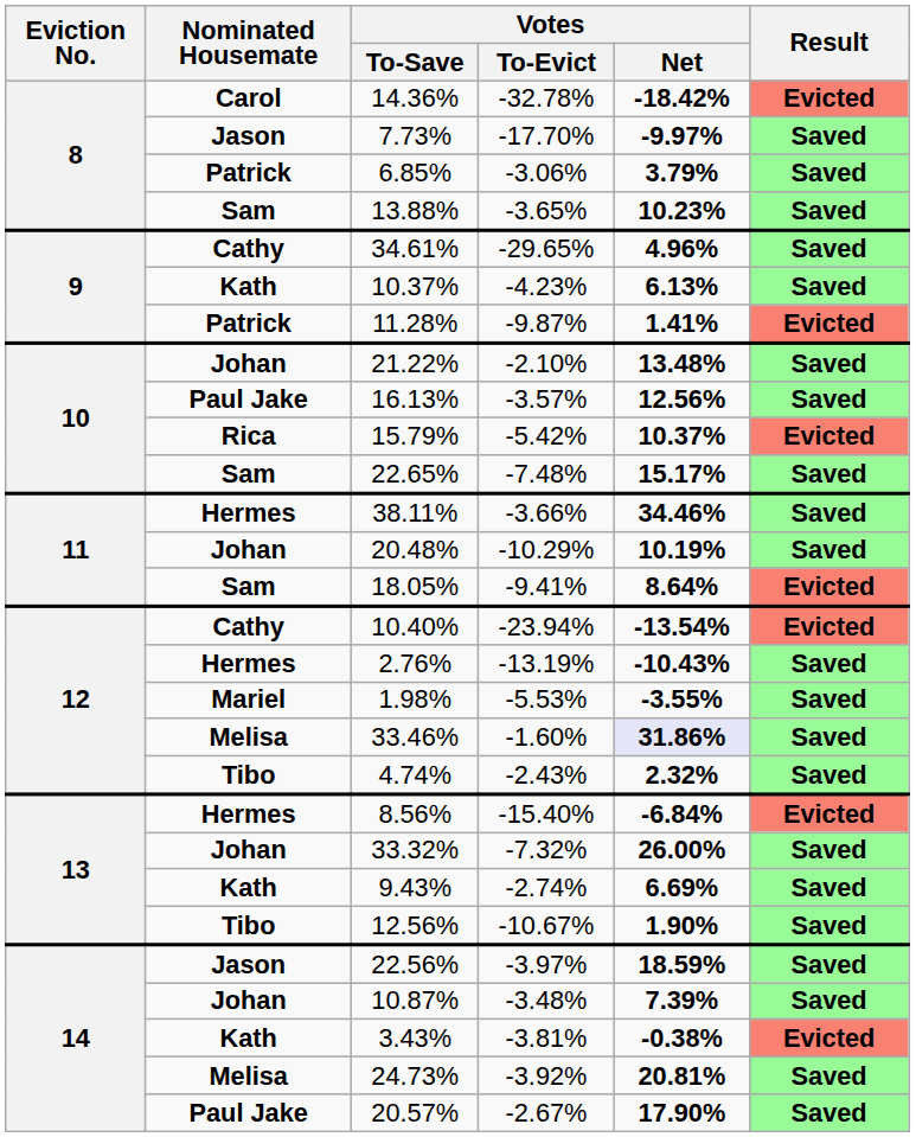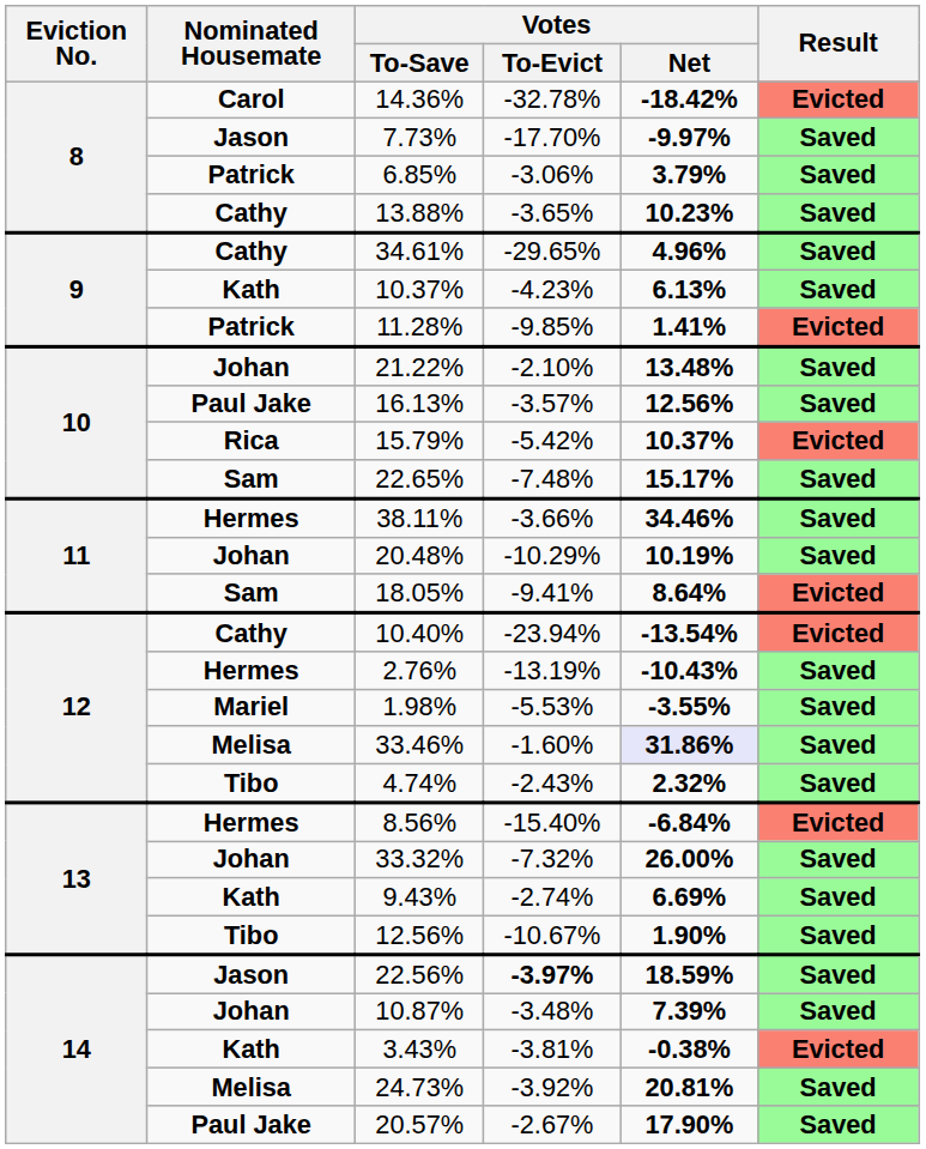13.88% | Nominated Housemate: Sam -> Cathy
11.28% | Votes / To-Evict: -9.87% -> -9.85%
22.56% | Votes / To-Evict: normal -> bold
